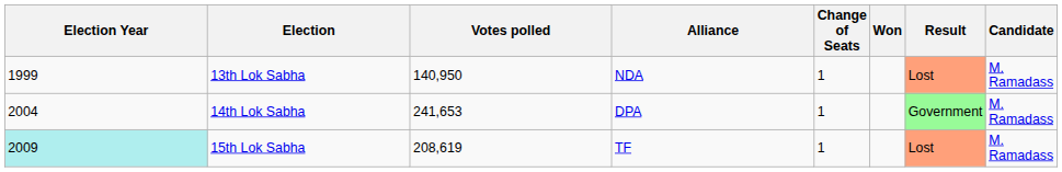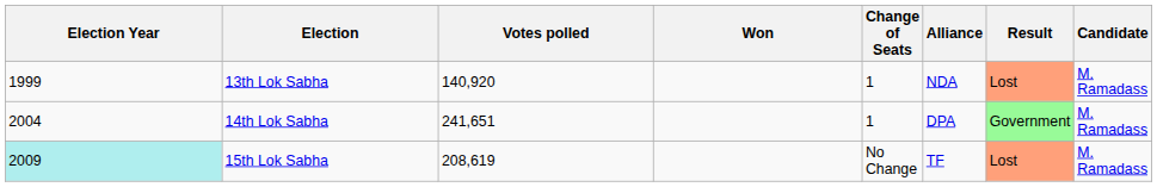columns swapped: Won <-> Alliance
13th Lok Sabha | Votes polled: 140,950 -> 140,920
14th Lok Sabha | Votes polled: 241,653 -> 241,651
15th Lok Sabha | Change of Seats: 1 -> No Change
